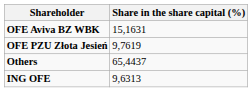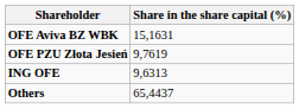rows swapped: ING OFE <-> Others
